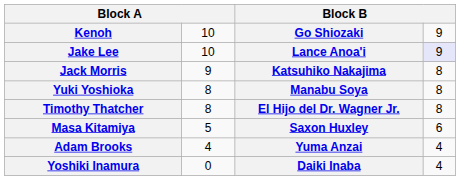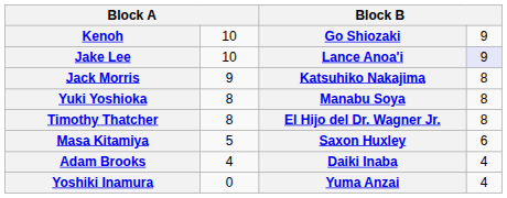Adam Brooks | column 3: Yuma Anzai -> Daiki Inaba
Yoshiki Inamura | column 3: Daiki Inaba -> Yuma Anzai
